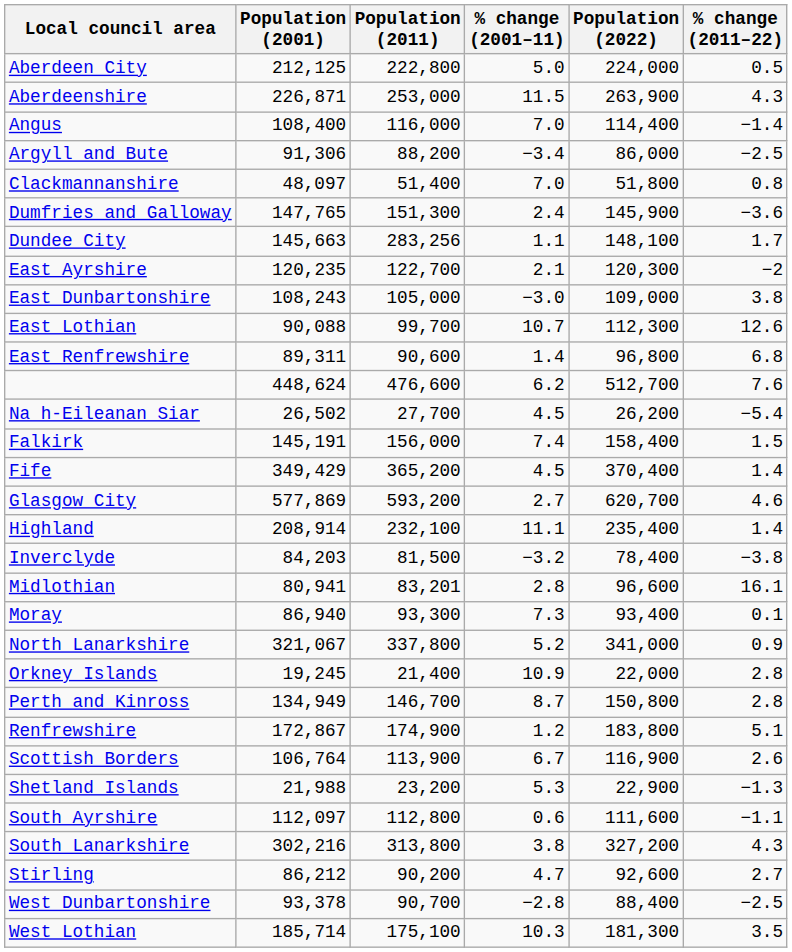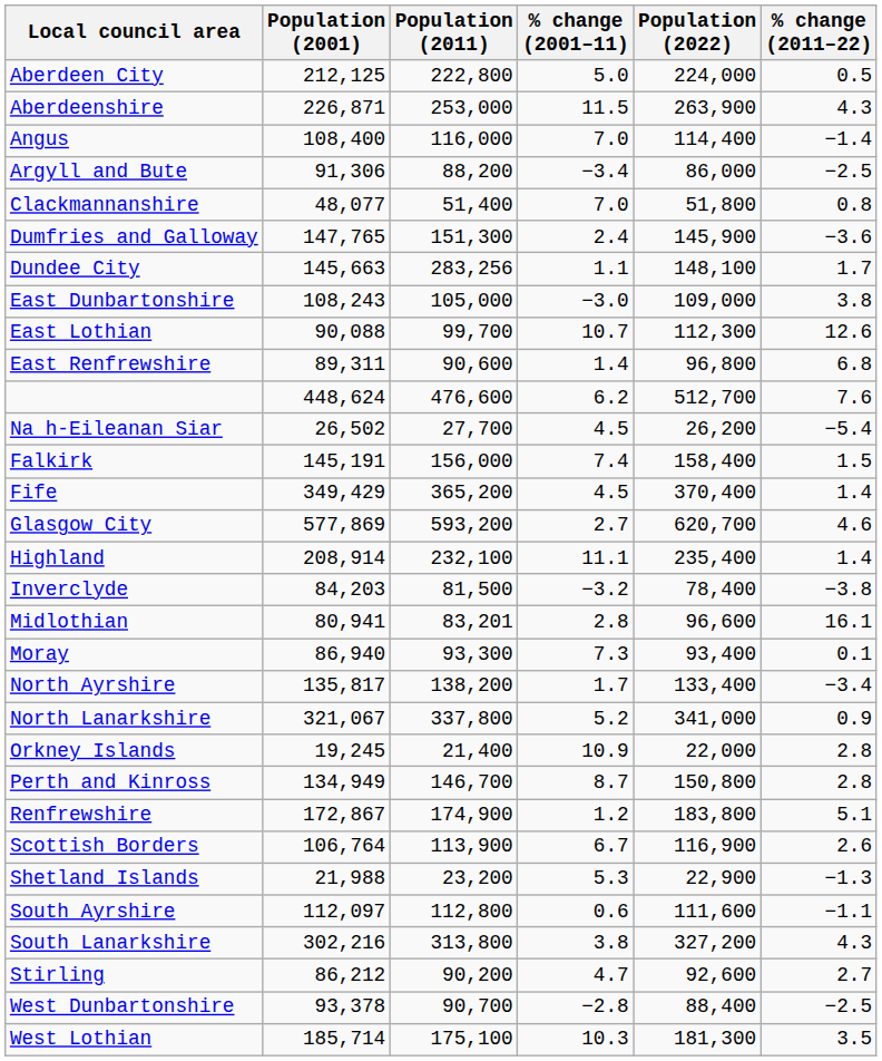Clackmannanshire | Population (2001): 48,097 -> 48,077
- row: East Ayrshire | 120,235 | 122,700 | 2.1 | 120,300 | −2
+ row: North Ayrshire | 135,817 | 138,200 | 1.7 | 133,400 | −3.4
